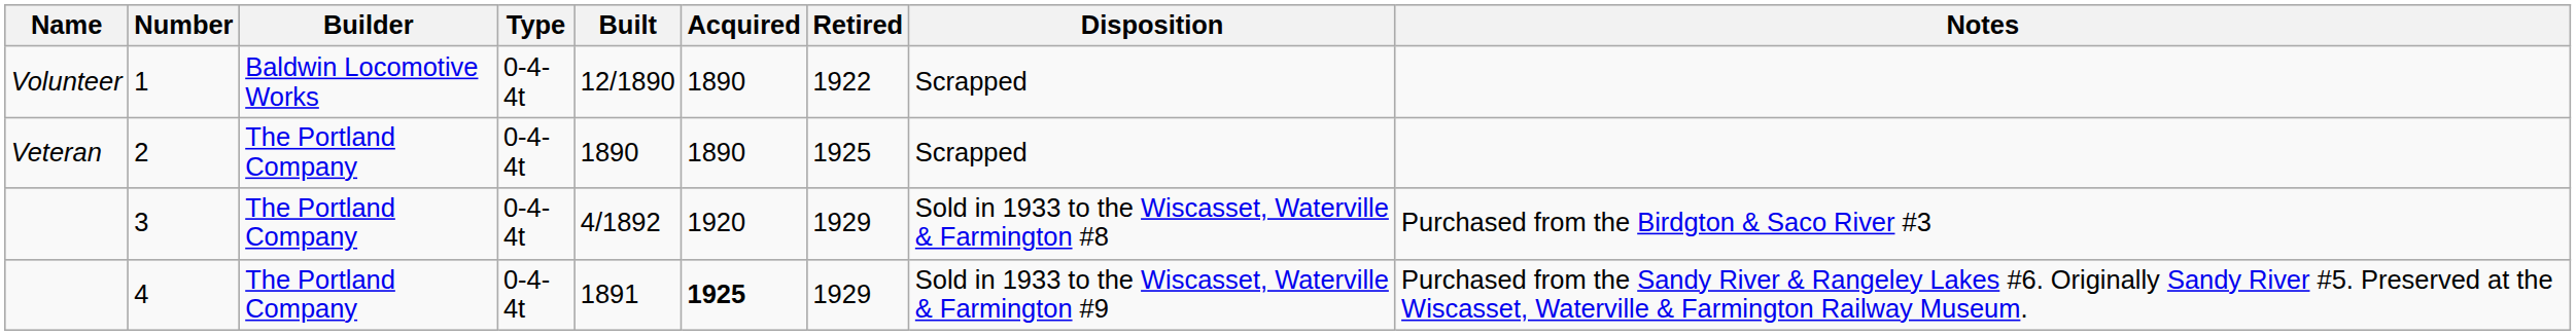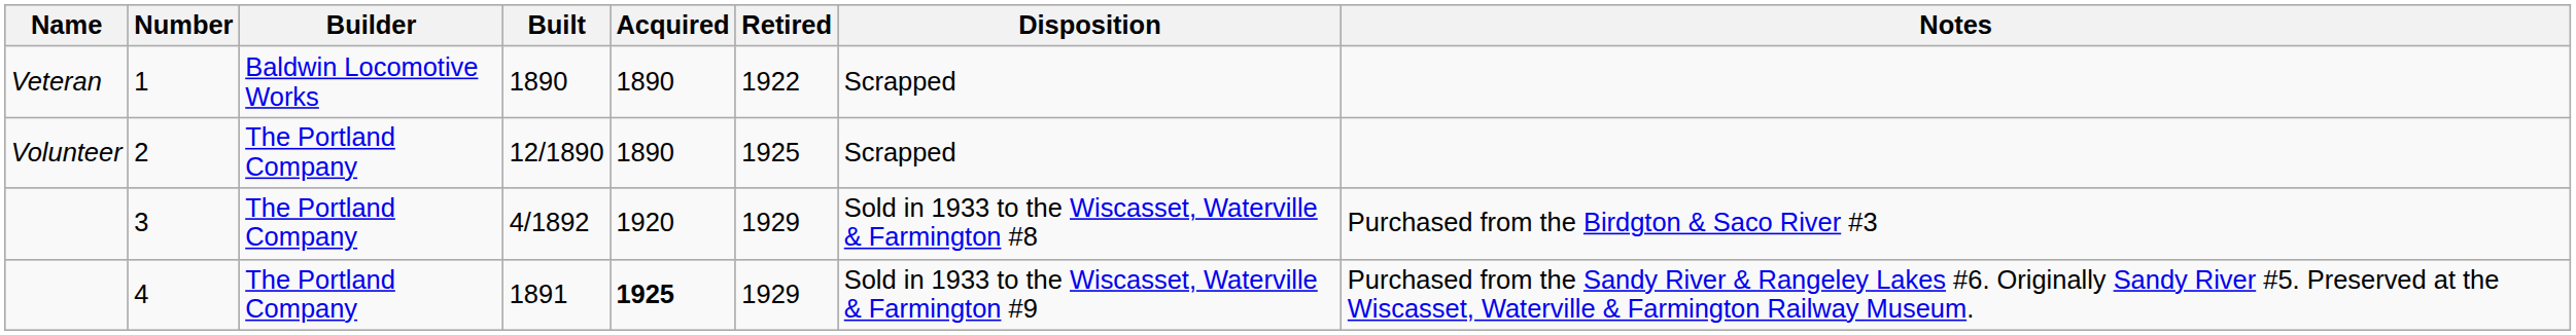- column: Type | 0-4-4t | 0-4-4t | 0-4-4t | 0-4-4t
1 | Name: Volunteer -> Veteran
1 | Built: 12/1890 -> 1890
2 | Name: Veteran -> Volunteer
2 | Built: 1890 -> 12/1890
